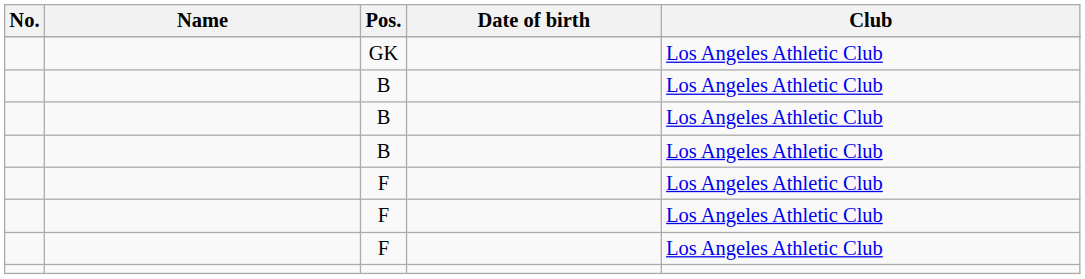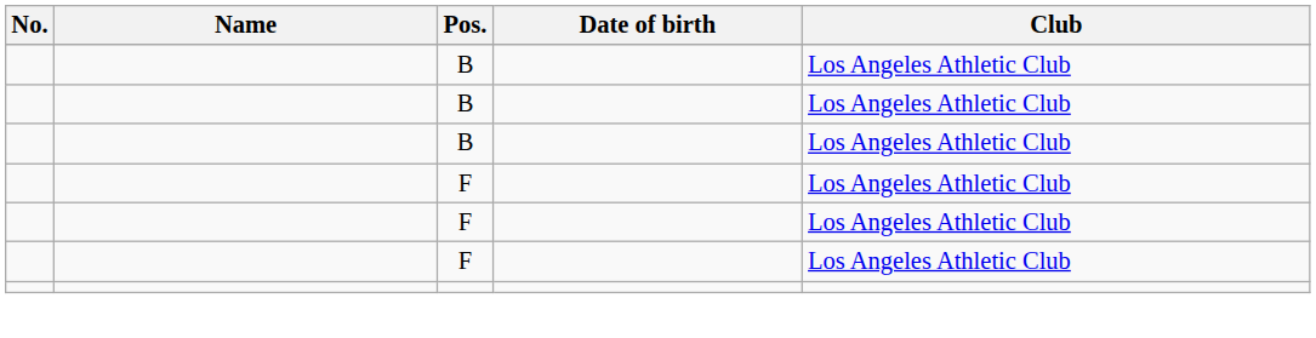- row: GK | Los Angeles Athletic Club
